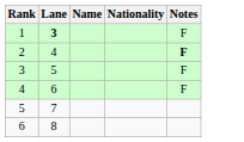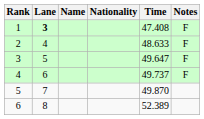+ column: Time | 47.408 | 48.633 | 49.647 | 49.737 | 49.870 | 52.389
2 | Notes: bold -> normal
